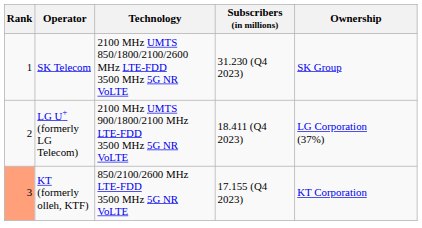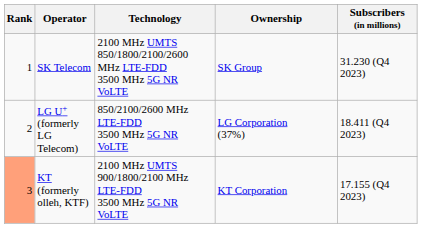columns swapped: Subscribers (in millions) <-> Ownership
LG U+ (formerly LG Telecom) | Technology: 2100 MHz UMTS 900/1800/2100 MHz LTE-FDD 3500 MHz 5G NR VoLTE -> 850/2100/2600 MHz LTE-FDD 3500 MHz 5G NR VoLTE
KT (formerly olleh, KTF) | Technology: 850/2100/2600 MHz LTE-FDD 3500 MHz 5G NR VoLTE -> 2100 MHz UMTS 900/1800/2100 MHz LTE-FDD 3500 MHz 5G NR VoLTE
